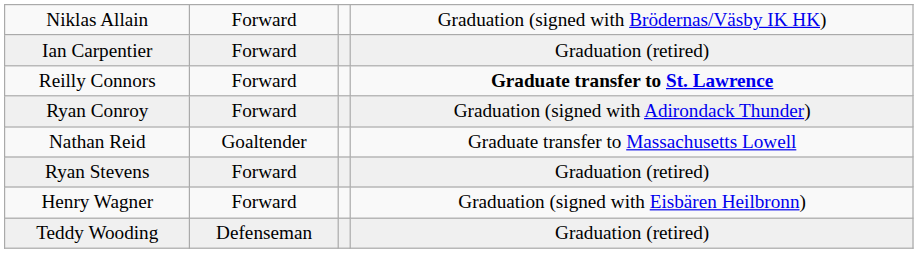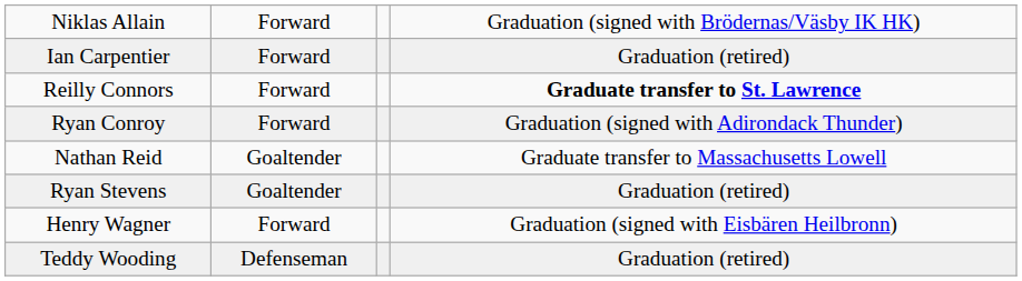Ryan Stevens | column 2: Forward -> Goaltender
